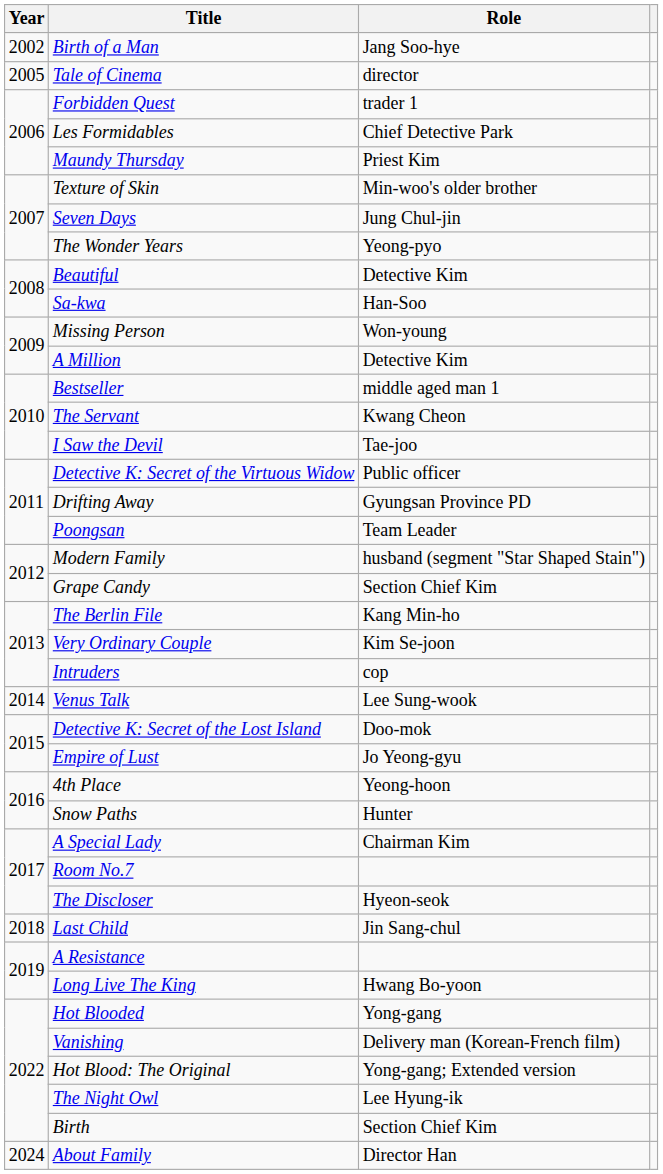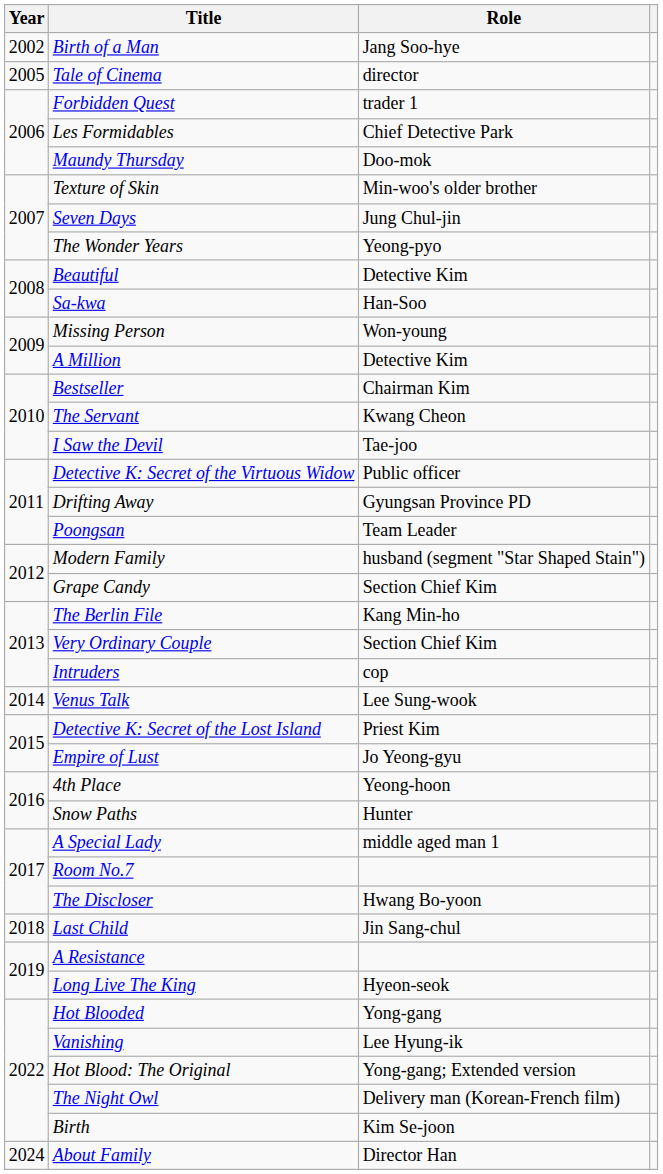Maundy Thursday | Role: Priest Kim -> Doo-mok
Bestseller | Role: middle aged man 1 -> Chairman Kim
Very Ordinary Couple | Role: Kim Se-joon -> Section Chief Kim
Detective K: Secret of the Lost Island | Role: Doo-mok -> Priest Kim
A Special Lady | Role: Chairman Kim -> middle aged man 1
The Discloser | Role: Hyeon-seok -> Hwang Bo-yoon
Long Live The King | Role: Hwang Bo-yoon -> Hyeon-seok
Vanishing | Role: Delivery man (Korean-French film) -> Lee Hyung-ik
The Night Owl | Role: Lee Hyung-ik -> Delivery man (Korean-French film)
Birth | Role: Section Chief Kim -> Kim Se-joon
